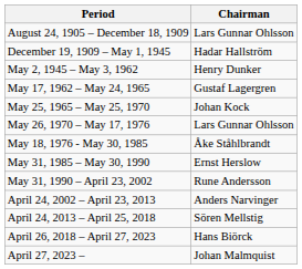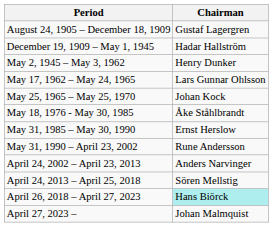August 24, 1905 – December 18, 1909 | Chairman: Lars Gunnar Ohlsson -> Gustaf Lagergren
May 17, 1962 – May 24, 1965 | Chairman: Gustaf Lagergren -> Lars Gunnar Ohlsson
- row: May 26, 1970 – May 17, 1976 | Lars Gunnar Ohlsson
April 26, 2018 – April 27, 2023 | Chairman: no background -> paleturquoise background
